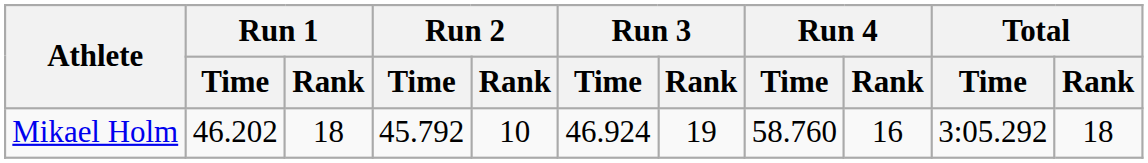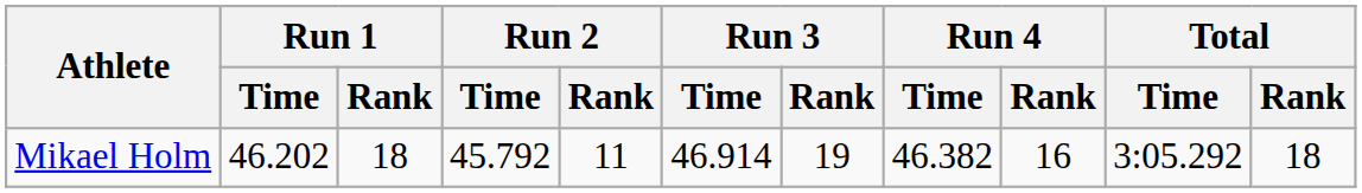Mikael Holm | Run 2 / Rank: 10 -> 11
Mikael Holm | Run 3 / Time: 46.924 -> 46.914
Mikael Holm | Run 4 / Time: 58.760 -> 46.382
